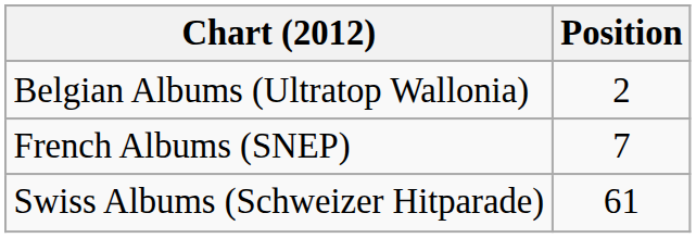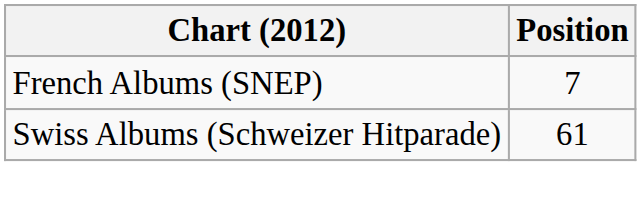- row: Belgian Albums (Ultratop Wallonia) | 2
